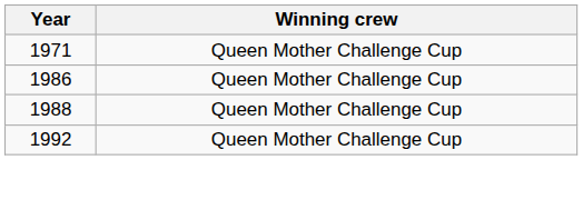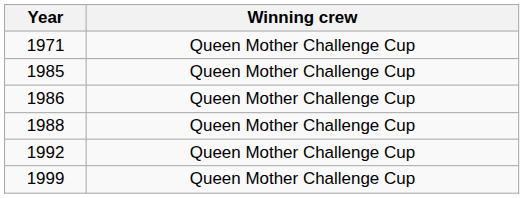+ row: 1985 | Queen Mother Challenge Cup
+ row: 1999 | Queen Mother Challenge Cup
